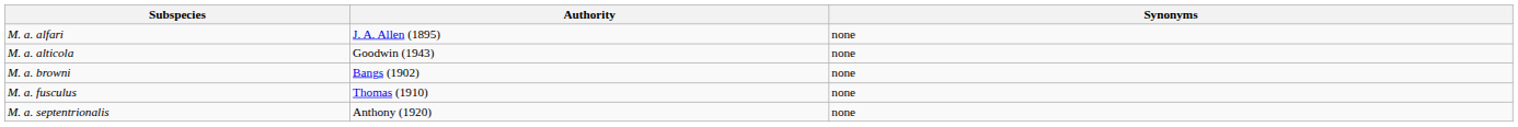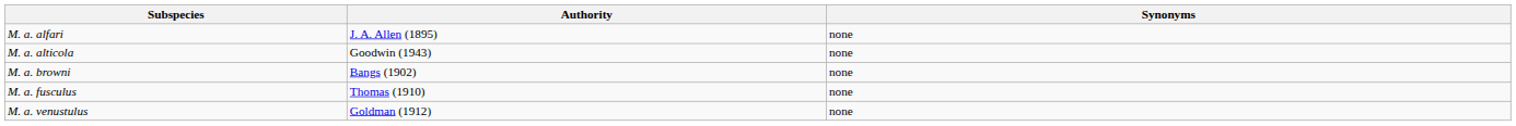- row: M. a. septentrionalis | Anthony (1920) | none
+ row: M. a. venustulus | Goldman (1912) | none
